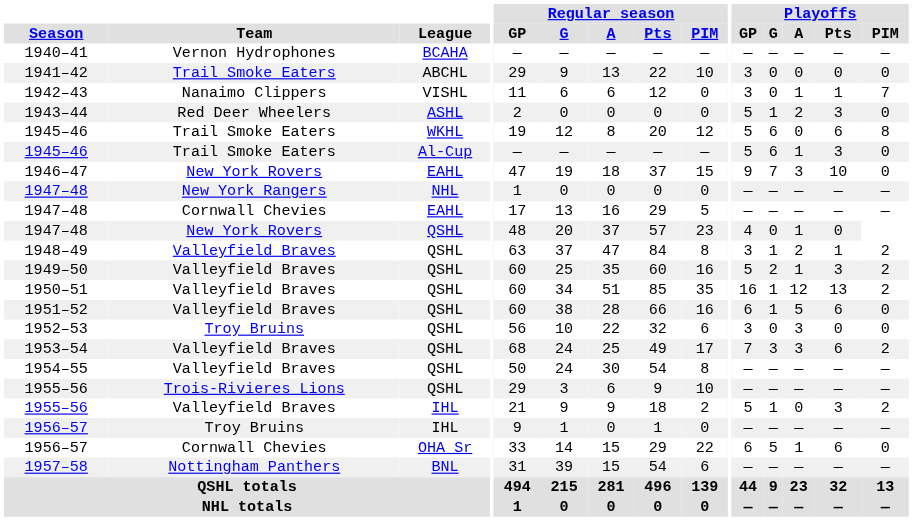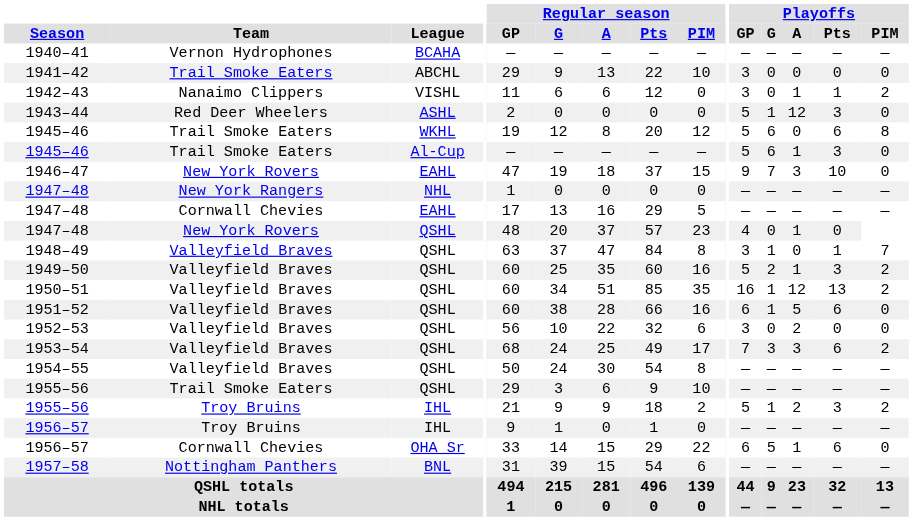1942–43 | Playoffs / PIM: 7 -> 2
1943–44 | Playoffs / A: 2 -> 12
1948–49 | Playoffs / A: 2 -> 0
1948–49 | Playoffs / PIM: 2 -> 7
1952–53 | Team: Troy Bruins -> Valleyfield Braves
1952–53 | Playoffs / A: 3 -> 2
1955–56 / QSHL | Team: Trois-Rivieres Lions -> Trail Smoke Eaters
1955–56 / IHL | Team: Valleyfield Braves -> Troy Bruins
1955–56 / IHL | Playoffs / A: 0 -> 2
